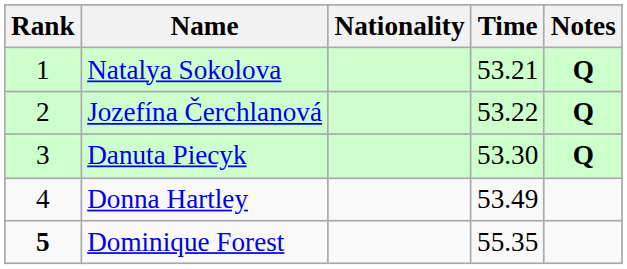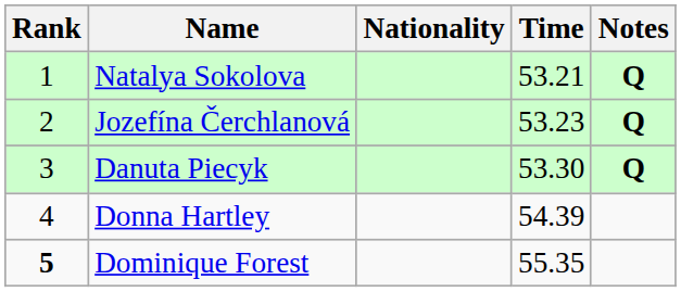Jozefína Čerchlanová | Time: 53.22 -> 53.23
Donna Hartley | Time: 53.49 -> 54.39
